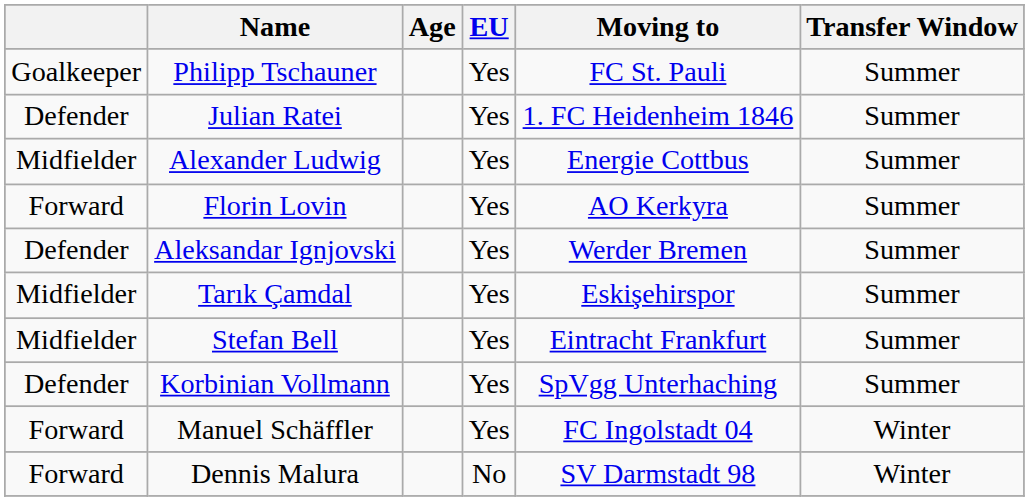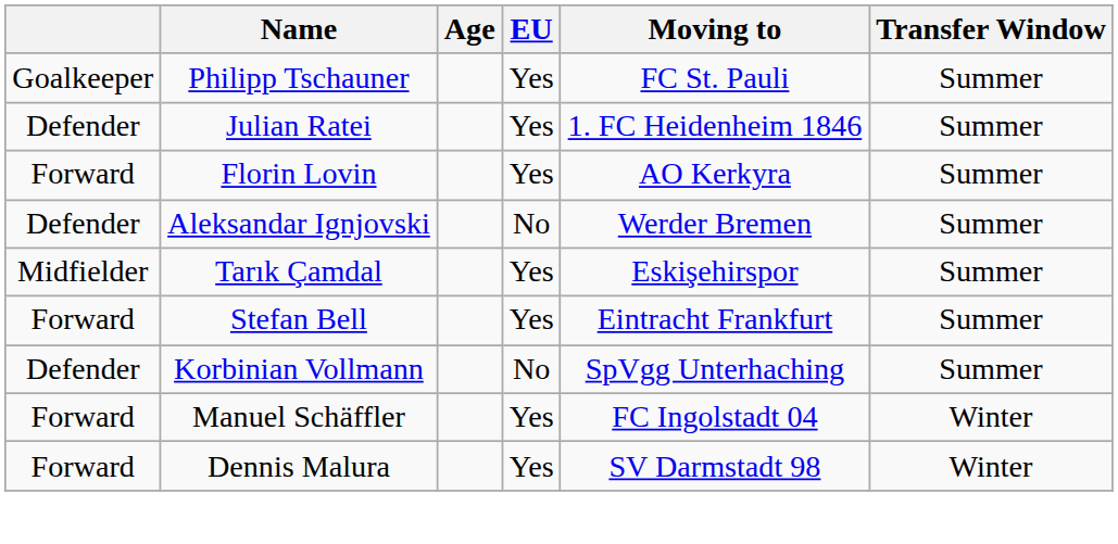- row: Midfielder | Alexander Ludwig | Yes | Energie Cottbus | Summer
Aleksandar Ignjovski | EU: Yes -> No
Stefan Bell | column 1: Midfielder -> Forward
Korbinian Vollmann | EU: Yes -> No
Dennis Malura | EU: No -> Yes
